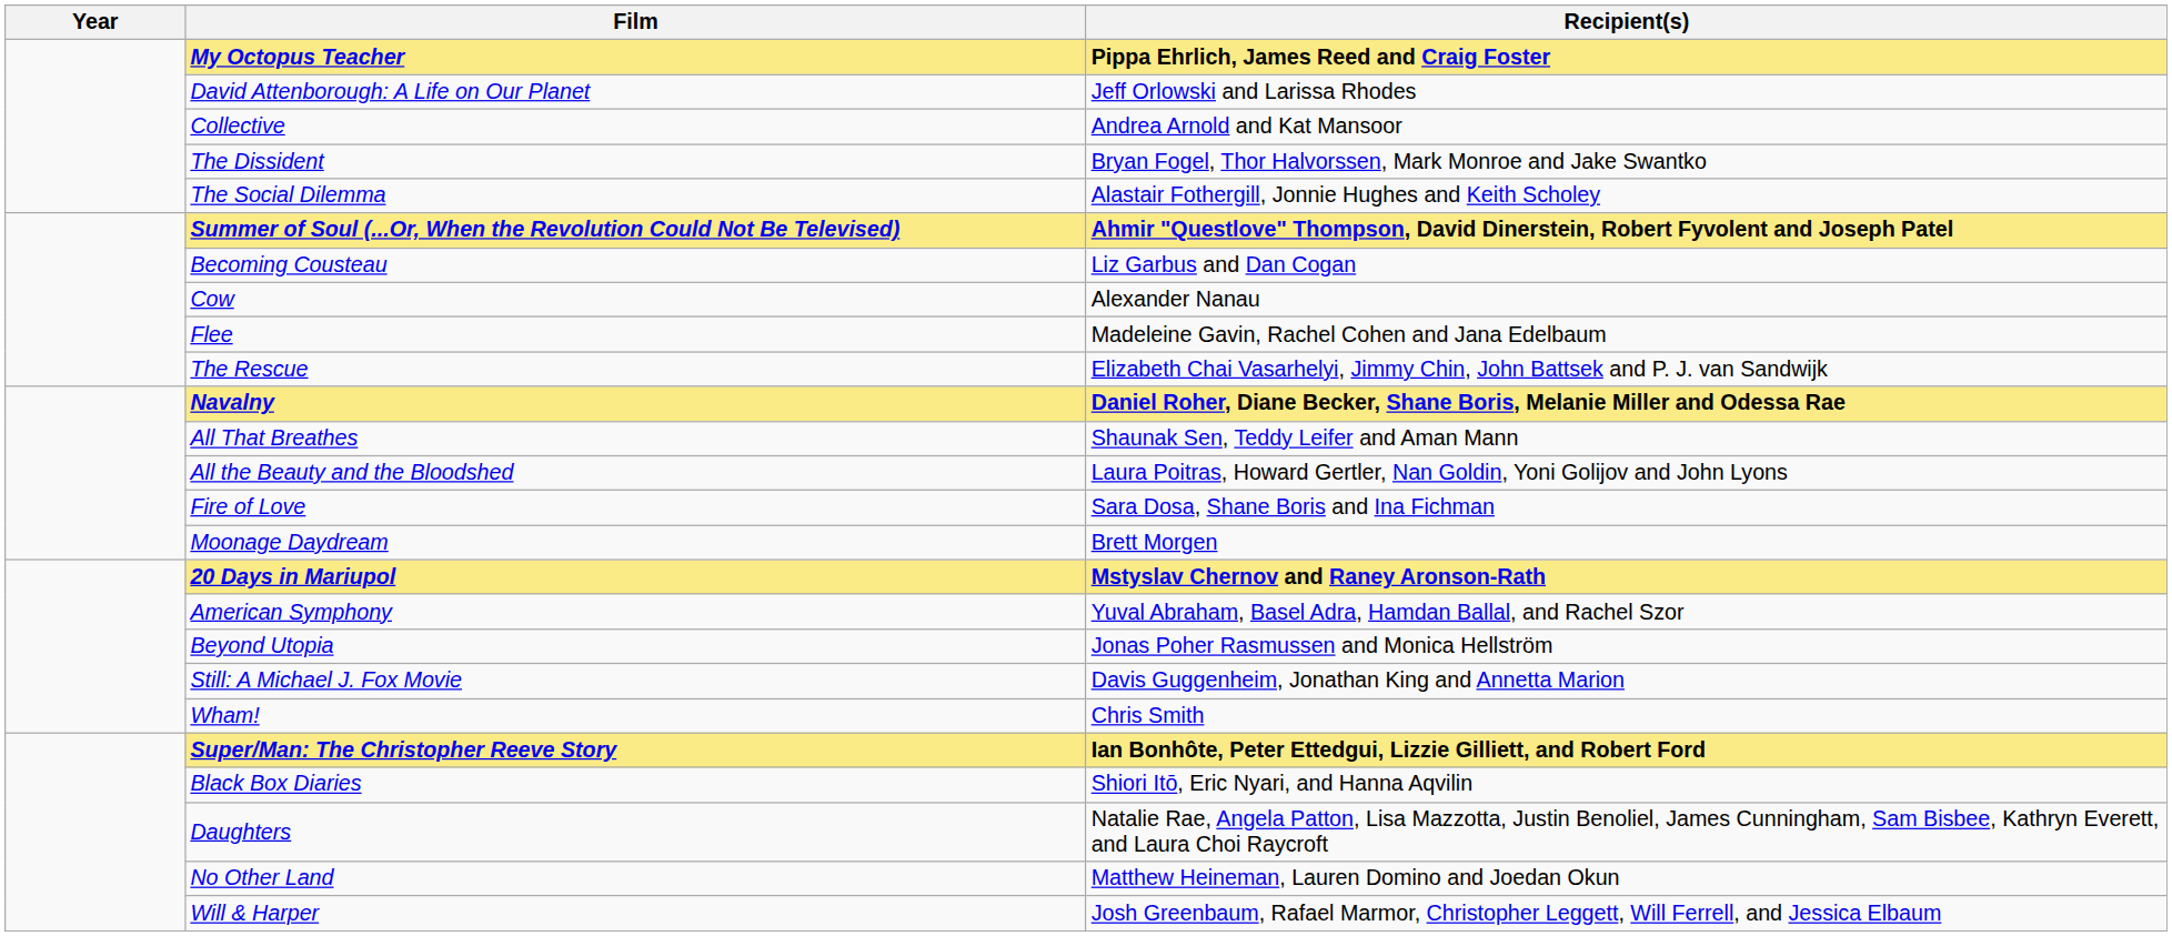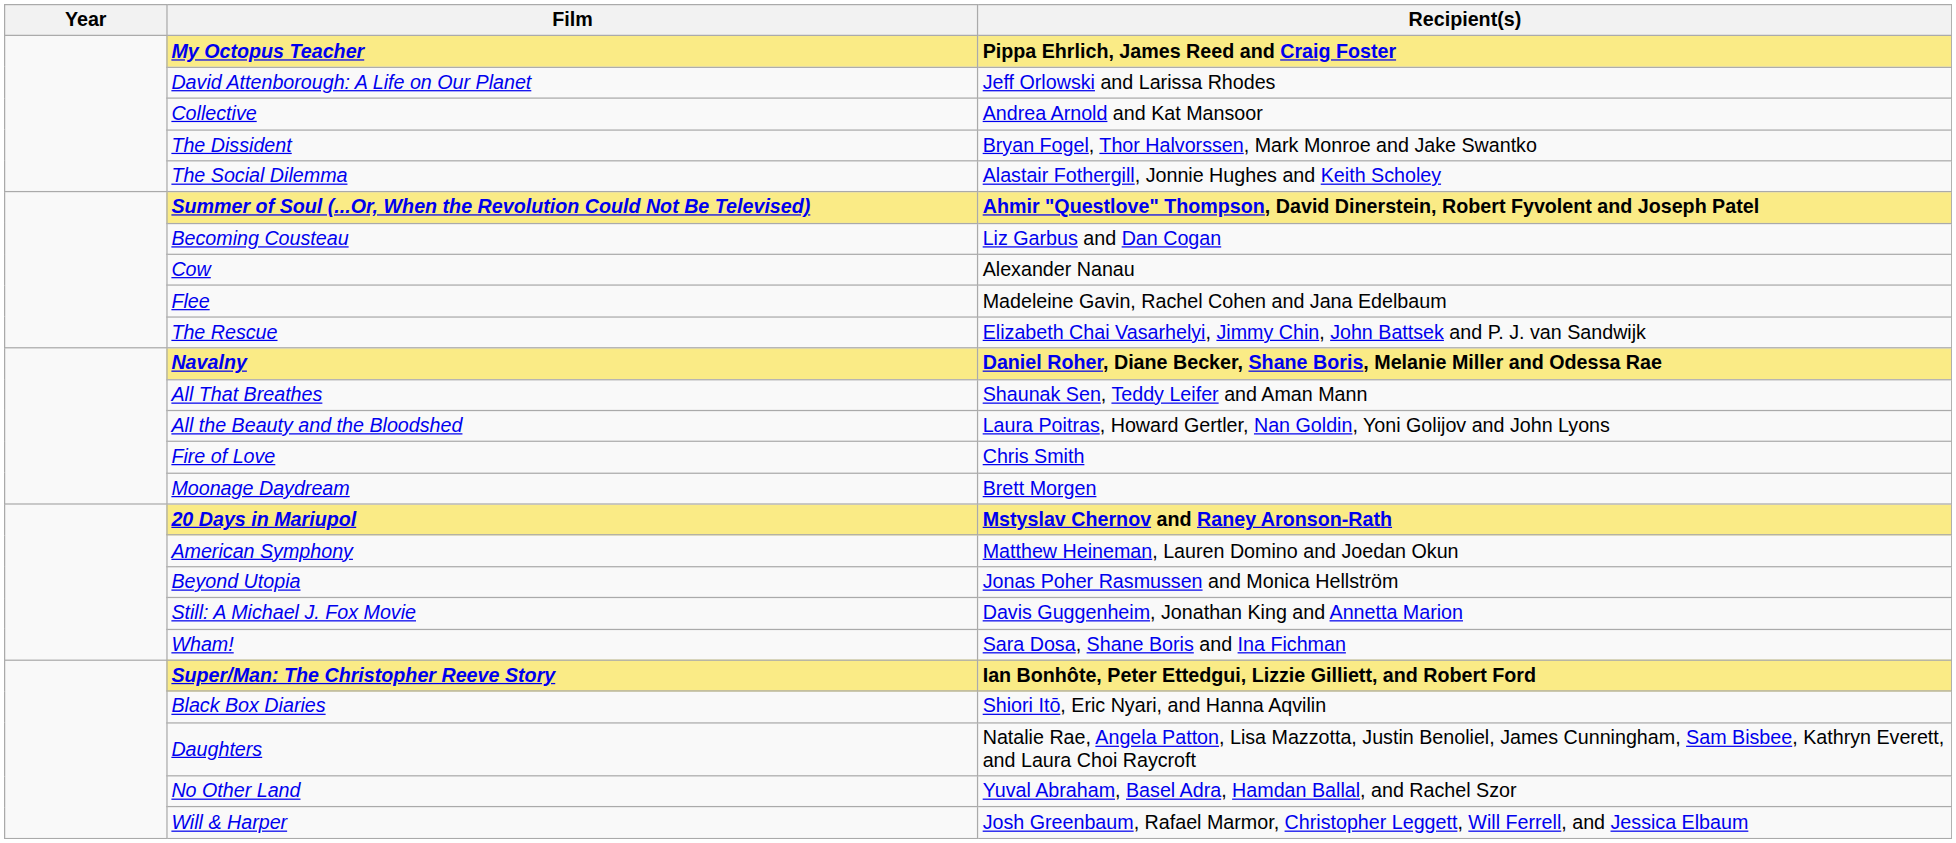Fire of Love | Recipient(s): Sara Dosa, Shane Boris and Ina Fichman -> Chris Smith
American Symphony | Recipient(s): Yuval Abraham, Basel Adra, Hamdan Ballal, and Rachel Szor -> Matthew Heineman, Lauren Domino and Joedan Okun
Wham! | Recipient(s): Chris Smith -> Sara Dosa, Shane Boris and Ina Fichman
No Other Land | Recipient(s): Matthew Heineman, Lauren Domino and Joedan Okun -> Yuval Abraham, Basel Adra, Hamdan Ballal, and Rachel Szor
